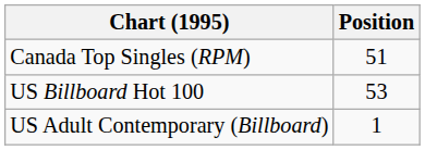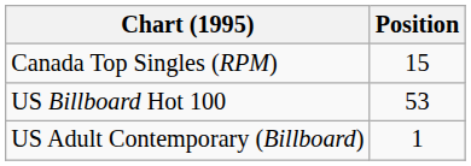Canada Top Singles (RPM) | Position: 51 -> 15
